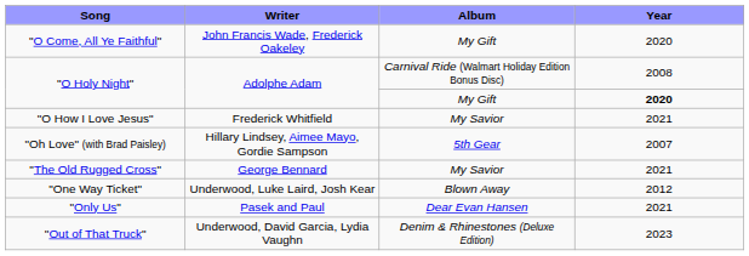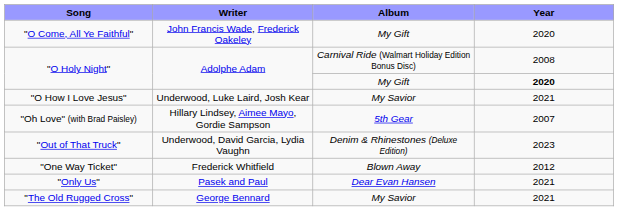"O How I Love Jesus" | Writer: Frederick Whitfield -> Underwood, Luke Laird, Josh Kear
rows swapped: "The Old Rugged Cross" <-> "Out of That Truck"
"One Way Ticket" | Writer: Underwood, Luke Laird, Josh Kear -> Frederick Whitfield
